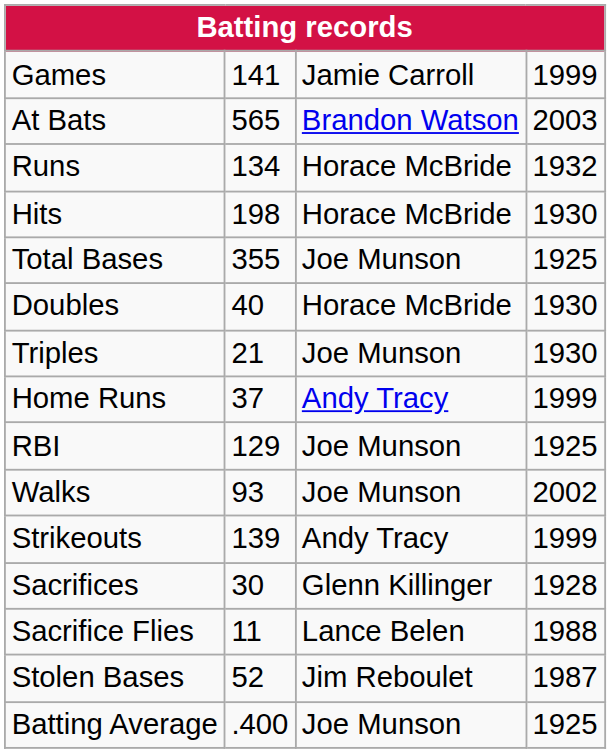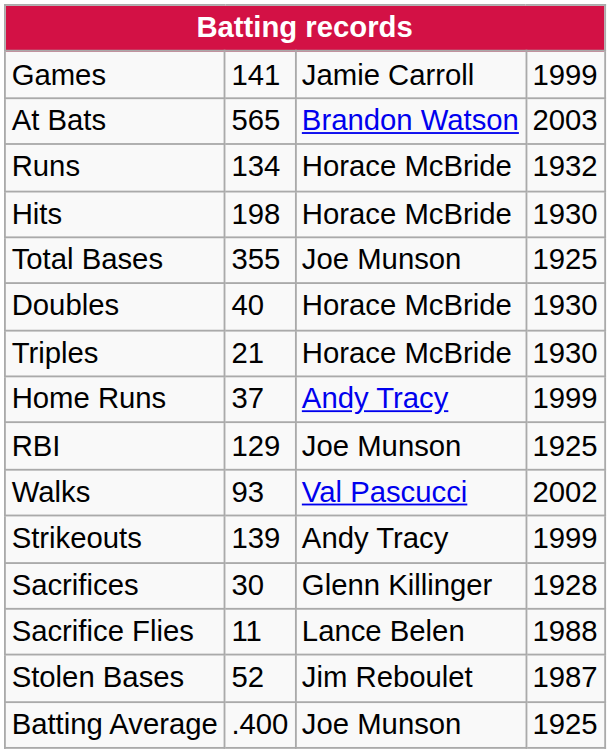Triples | column 3: Joe Munson -> Horace McBride
Walks | column 3: Joe Munson -> Val Pascucci
